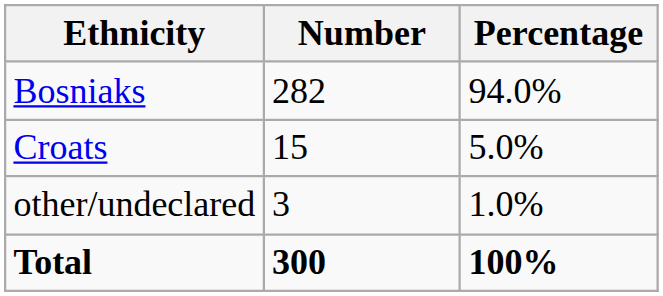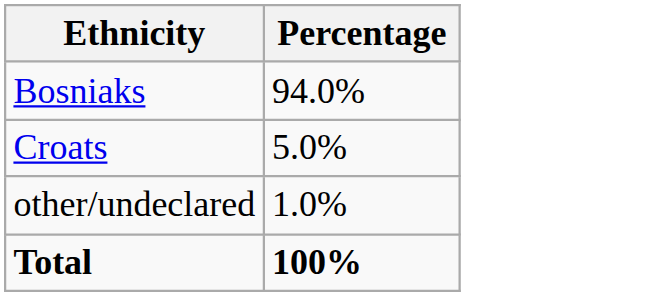- column: Number | 282 | 15 | 3 | 300
